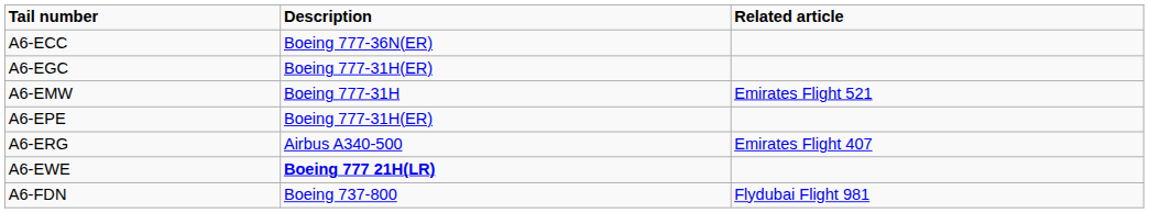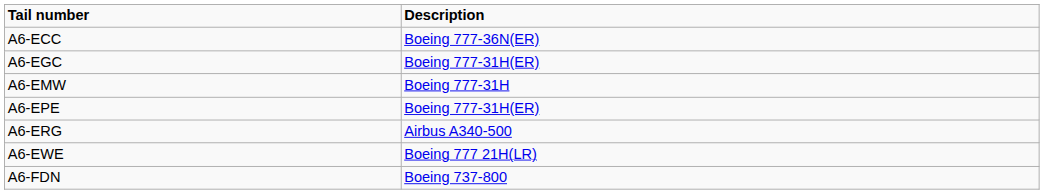- column: Related article | Emirates Flight 521 | Emirates Flight 407 | Flydubai Flight 981
A6-EWE | Description: bold -> normal
